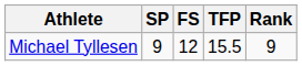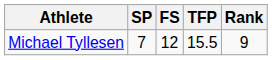Michael Tyllesen | SP: 9 -> 7
